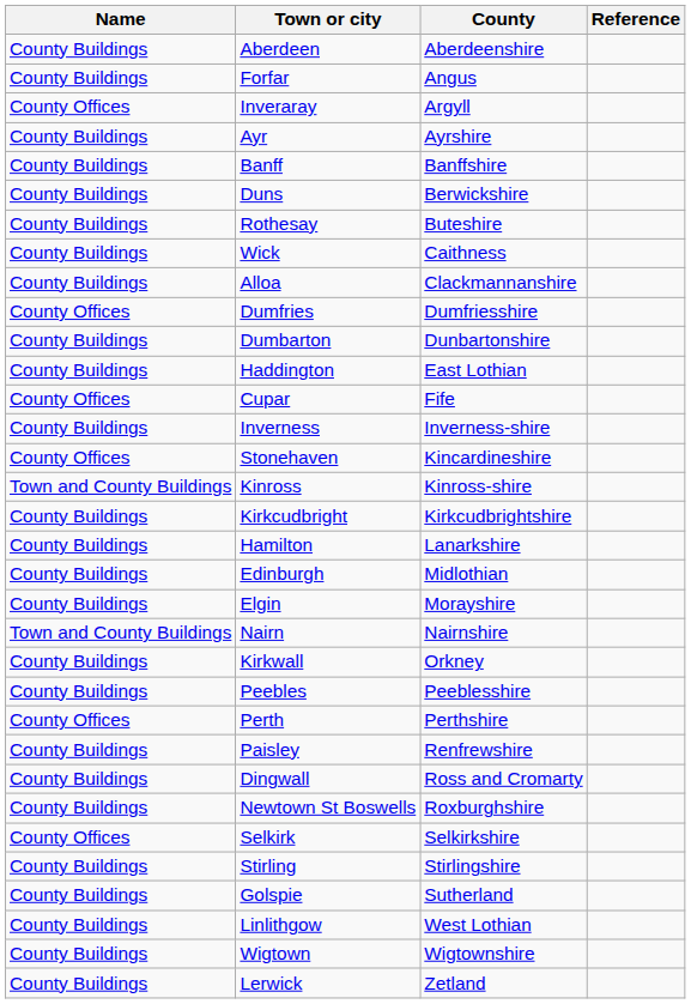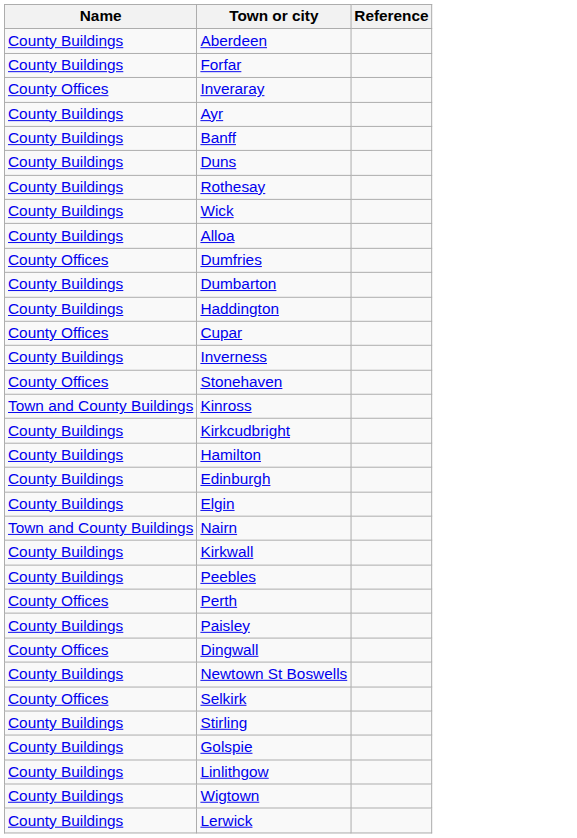- column: County | Aberdeenshire | Angus | Argyll | Ayrshire | Banffshire | Berwickshire | Buteshire | Caithness | Clackmannanshire | Dumfriesshire | Dunbartonshire | East Lothian | Fife | Inverness-shire | Kincardineshire | Kinross-shire | Kirkcudbrightshire | Lanarkshire | Midlothian | Morayshire | Nairnshire | Orkney | Peeblesshire | Perthshire | Renfrewshire | Ross and Cromarty | Roxburghshire | Selkirkshire | Stirlingshire | Sutherland | West Lothian | Wigtownshire | Zetland
Dingwall | Name: County Buildings -> County Offices
